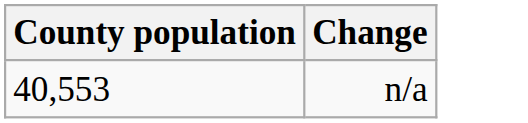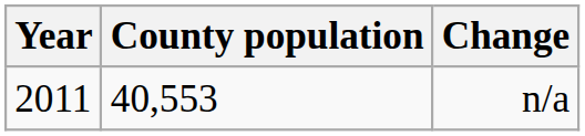+ column: Year | 2011
